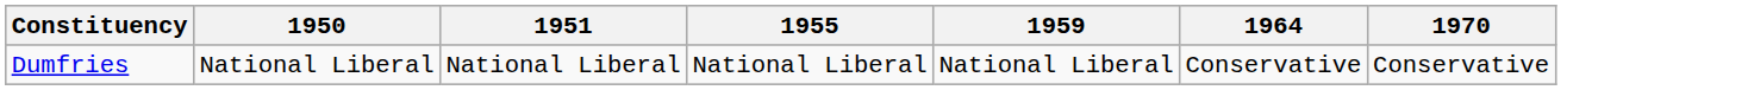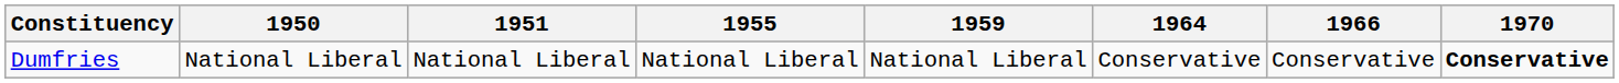+ column: 1966 | Conservative
Dumfries | 1970: normal -> bold
